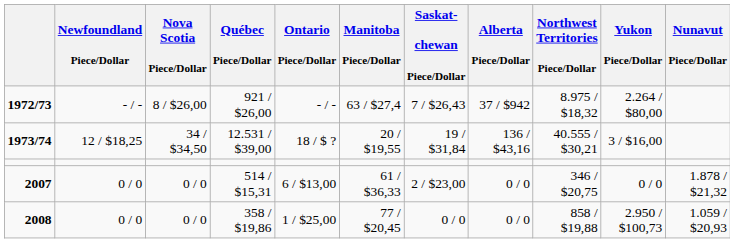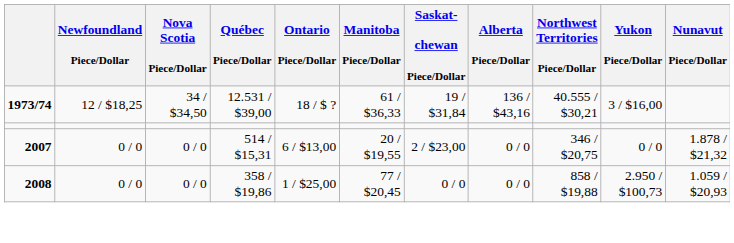- row: 1972/73 | - / - | 8 / $26,00 | 921 / $26,00 | - / - | 63 / $27,4 | 7 / $26,43 | 37 / $942 | 8.975 / $18,32 | 2.264 / $80,00
1973/74 | Manitoba Piece/Dollar: 20 / $19,55 -> 61 / $36,33
2007 | Manitoba Piece/Dollar: 61 / $36,33 -> 20 / $19,55
